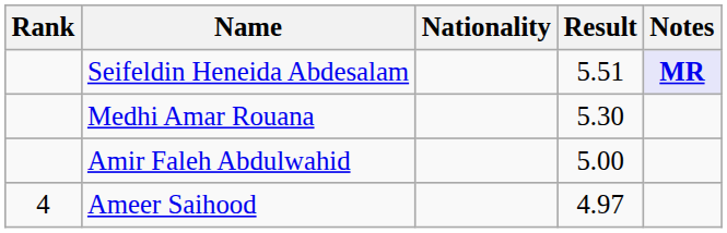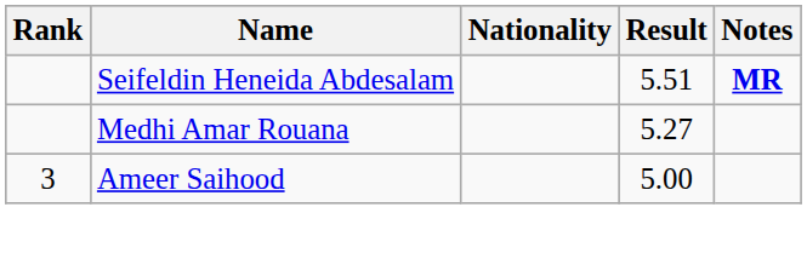Seifeldin Heneida Abdesalam | Notes: lavender background -> no background
Medhi Amar Rouana | Result: 5.30 -> 5.27
- row: Amir Faleh Abdulwahid | 5.00
Ameer Saihood | Rank: 4 -> 3
Ameer Saihood | Result: 4.97 -> 5.00
